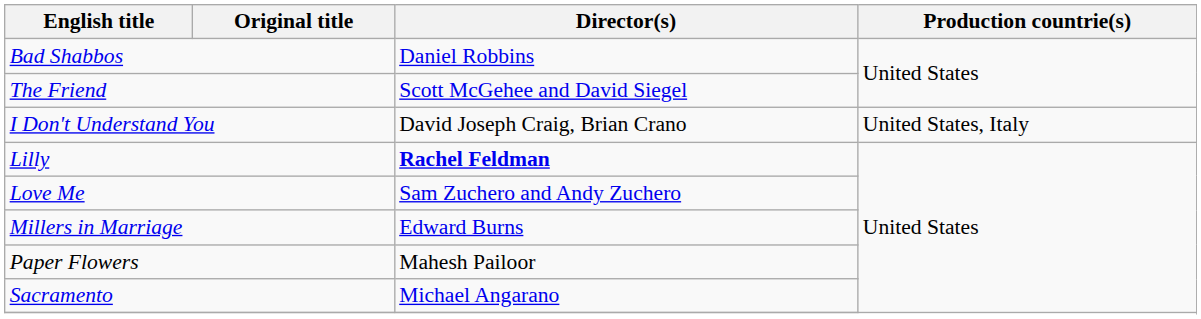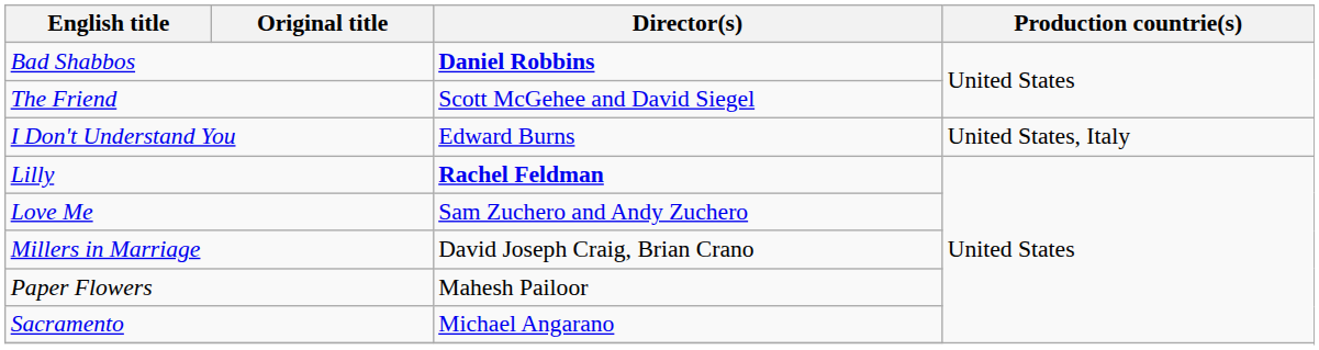Bad Shabbos | Director(s): normal -> bold
I Don't Understand You | Director(s): David Joseph Craig, Brian Crano -> Edward Burns
Millers in Marriage | Director(s): Edward Burns -> David Joseph Craig, Brian Crano
